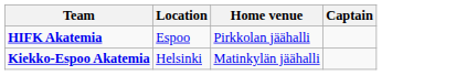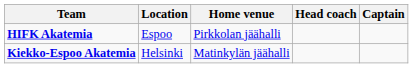+ column: Head coach
